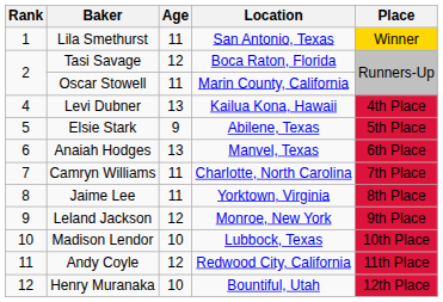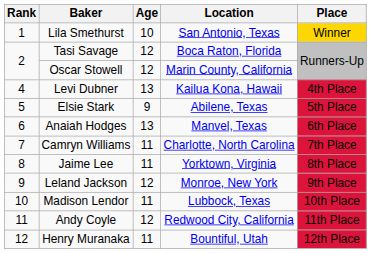Lila Smethurst | Age: 11 -> 10
Oscar Stowell | Age: 11 -> 12
Madison Lendor | Age: 10 -> 11
Henry Muranaka | Age: 10 -> 11
